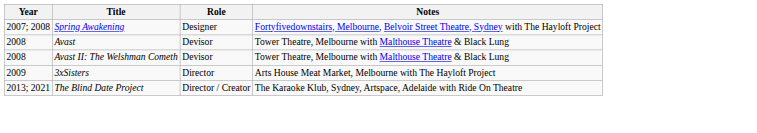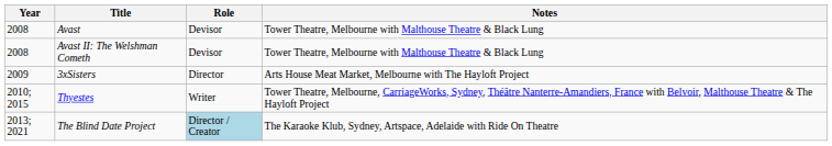- row: 2007; 2008 | Spring Awakening | Designer | Fortyfivedownstairs, Melbourne, Belvoir Street Theatre, Sydney with The Hayloft Project
+ row: 2010; 2015 | Thyestes | Writer | Tower Theatre, Melbourne, CarriageWorks, Sydney, Théâtre Nanterre-Amandiers, France with Belvoir, Malthouse Theatre & The Hayloft Project
The Blind Date Project | Role: no background -> lightblue background
